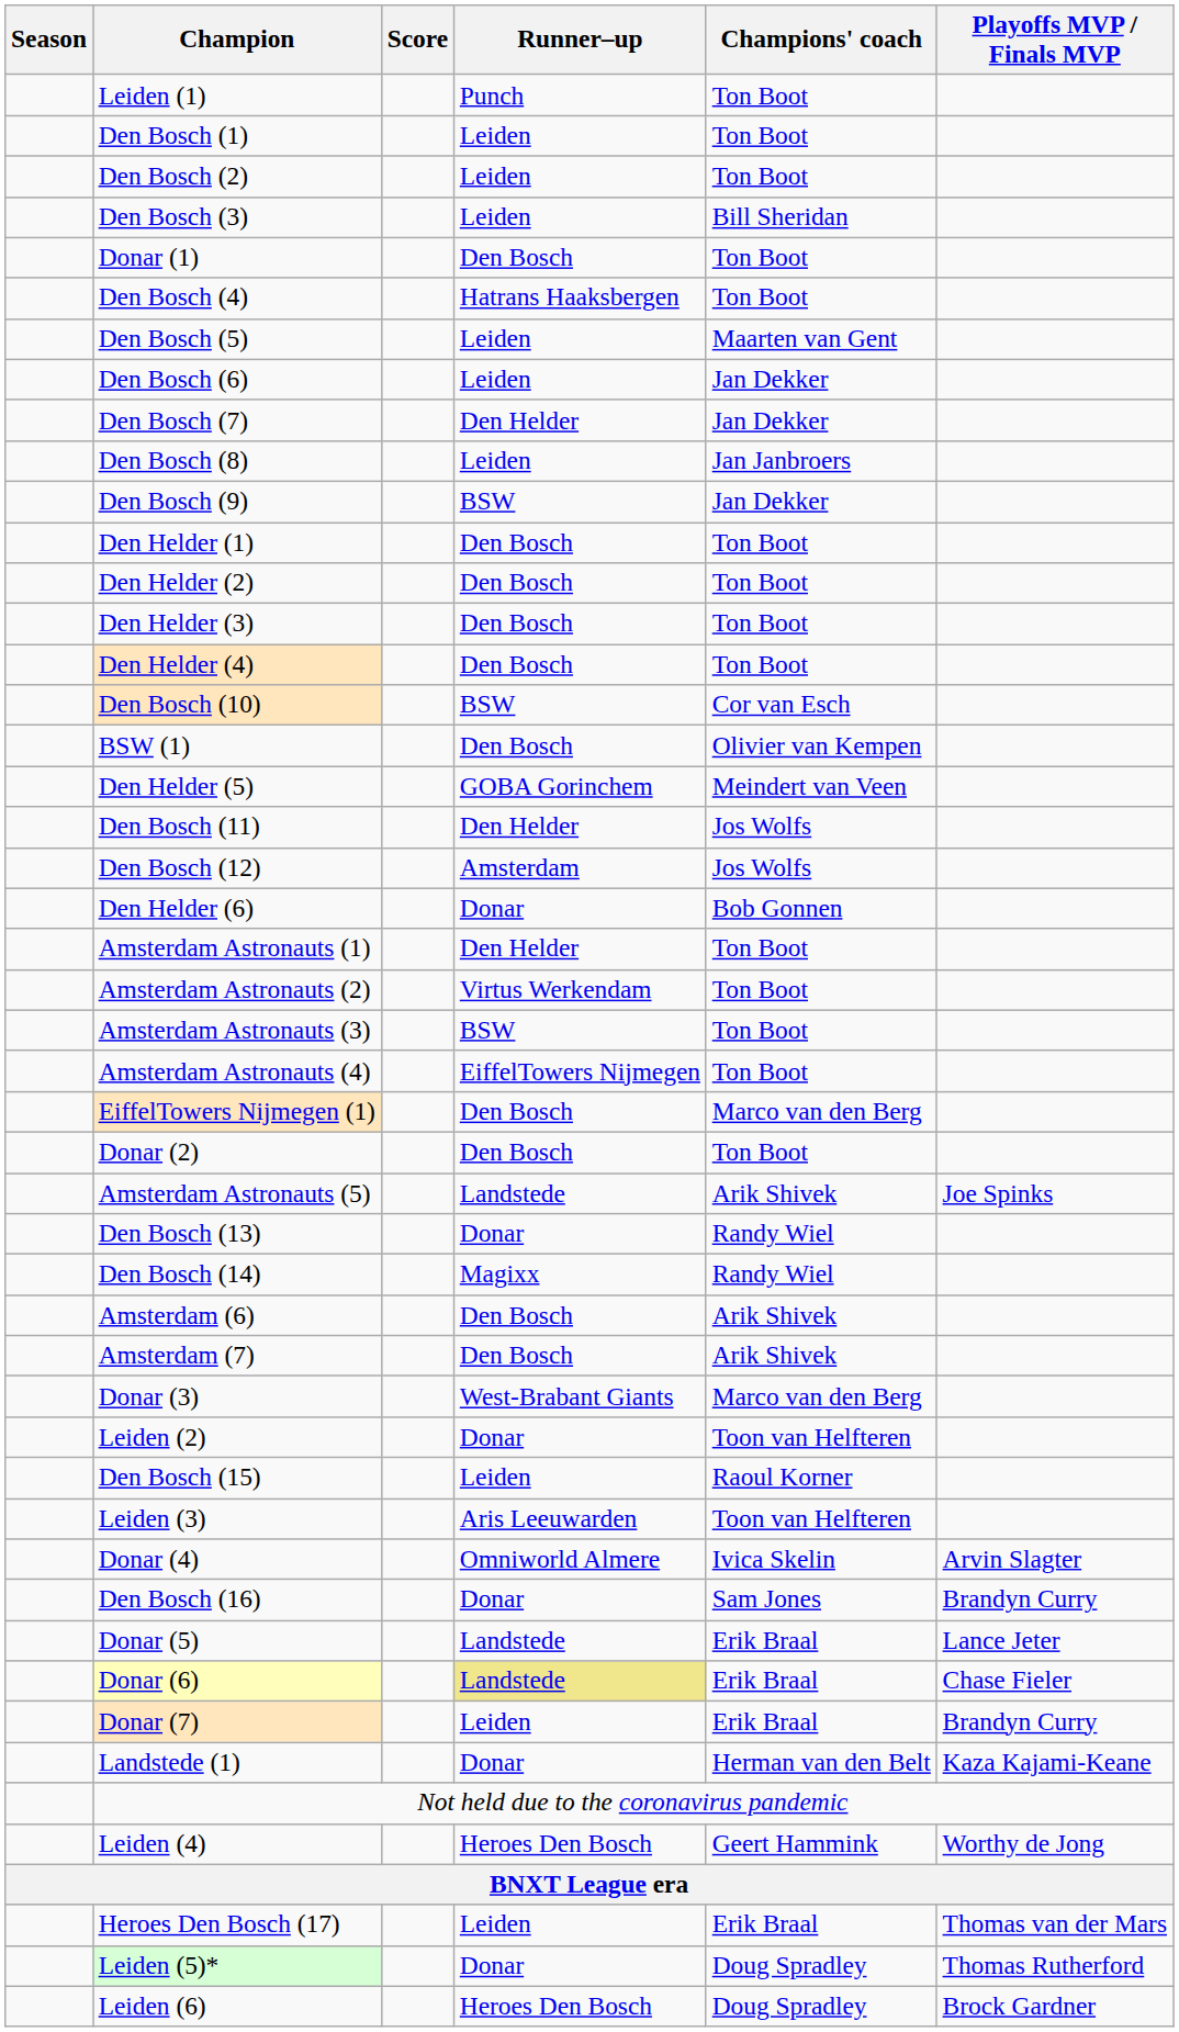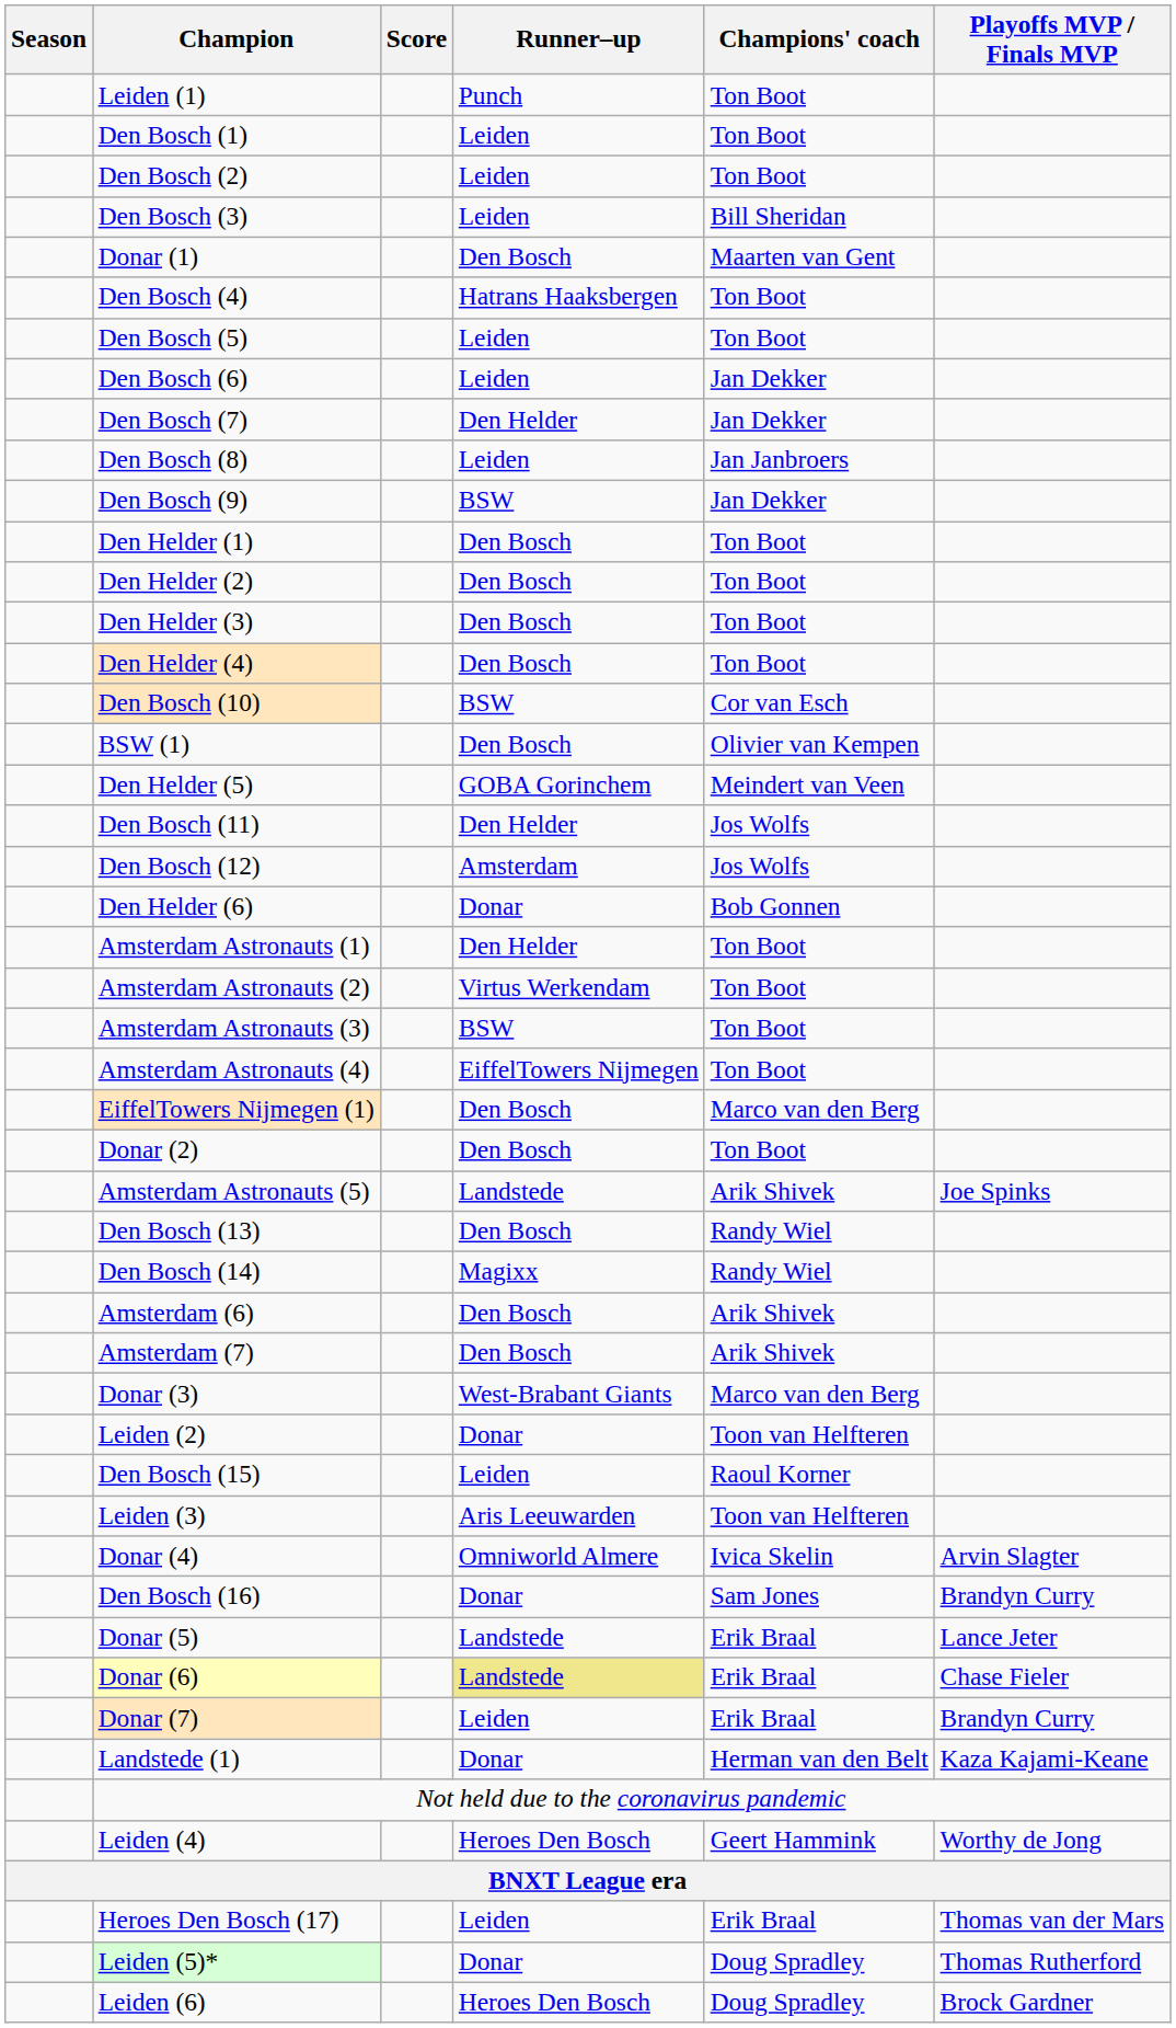Donar (1) | Champions' coach: Ton Boot -> Maarten van Gent
Den Bosch (5) | Champions' coach: Maarten van Gent -> Ton Boot
Den Bosch (13) | Runner–up: Donar -> Den Bosch
